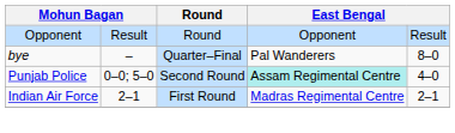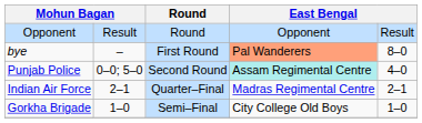bye | Round: Quarter–Final -> First Round
bye | column 4: no background -> lightsalmon background
Indian Air Force | Round: First Round -> Quarter–Final
+ row: Gorkha Brigade | 1–0 | Semi–Final | City College Old Boys | 1–0
